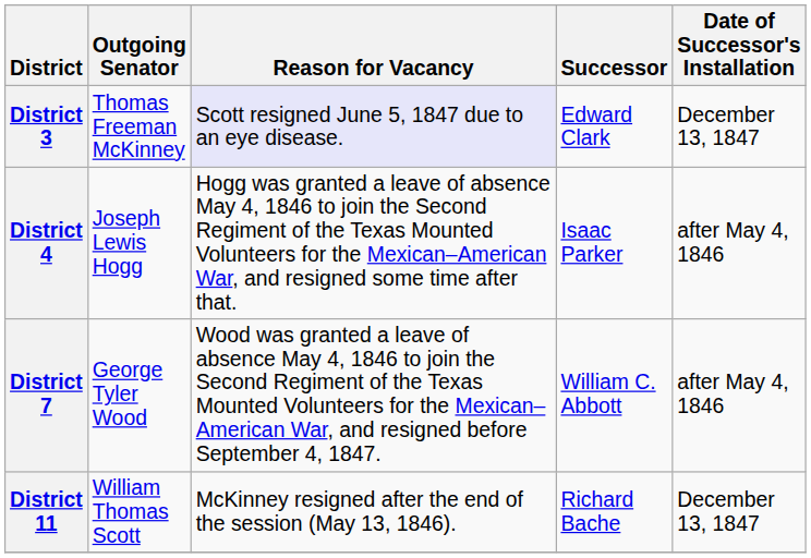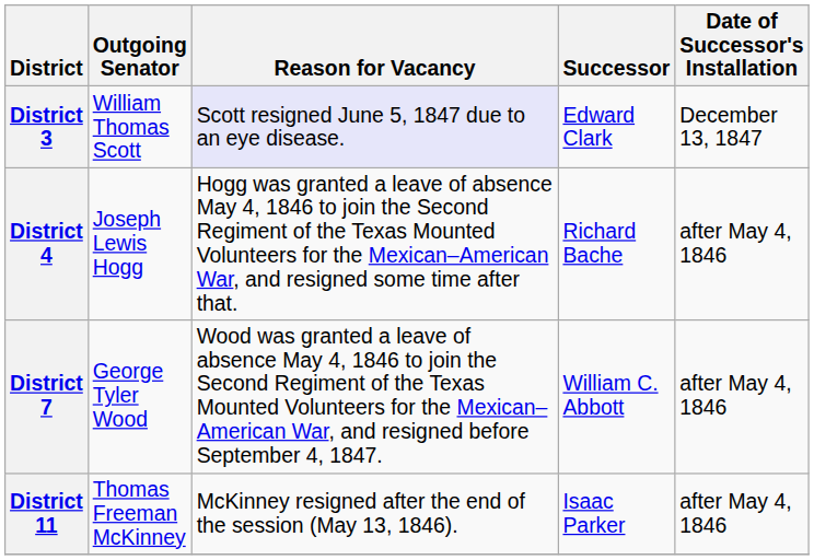District 3 | Outgoing Senator: Thomas Freeman McKinney -> William Thomas Scott
District 4 | Successor: Isaac Parker -> Richard Bache
District 11 | Outgoing Senator: William Thomas Scott -> Thomas Freeman McKinney
District 11 | Successor: Richard Bache -> Isaac Parker
District 11 | Date of Successor's Installation: December 13, 1847 -> after May 4, 1846
